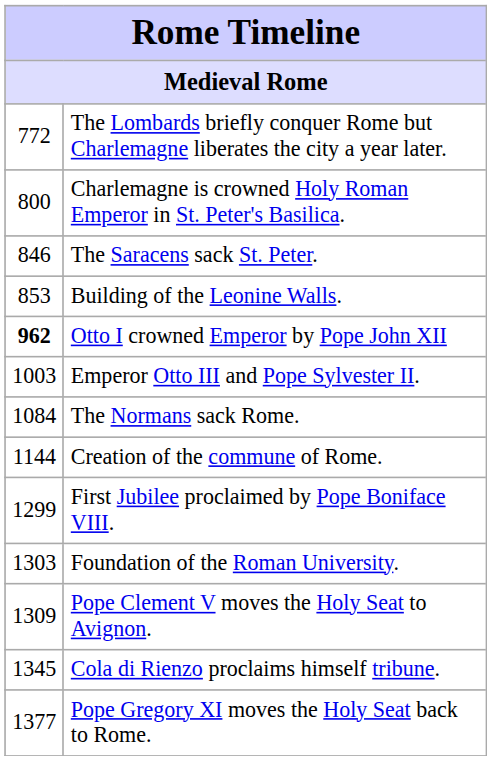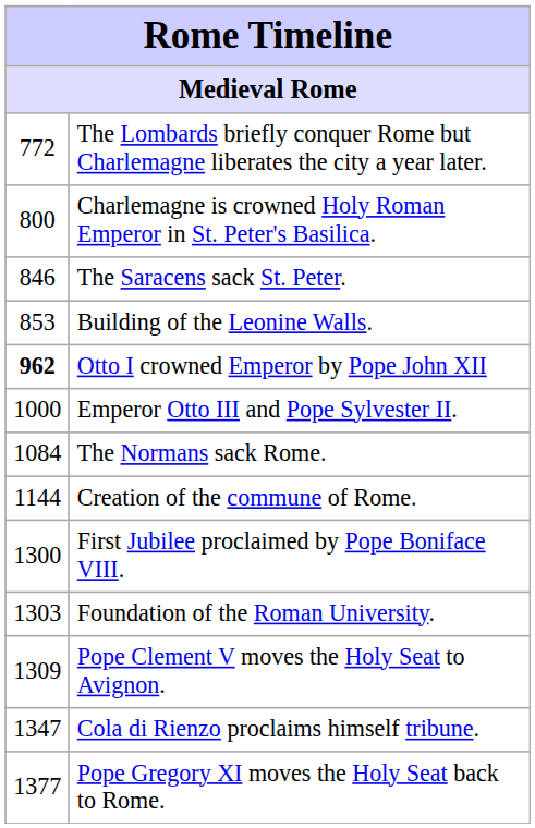Emperor Otto III and Pope Sylvester II. | column 1: 1003 -> 1000
First Jubilee proclaimed by Pope Boniface VIII. | column 1: 1299 -> 1300
Cola di Rienzo proclaims himself tribune. | column 1: 1345 -> 1347
